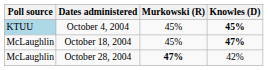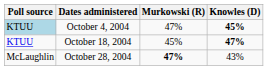October 4, 2004 | Murkowski (R): 45% -> 47%
October 18, 2004 | Poll source: McLaughlin -> KTUU
October 28, 2004 | Knowles (D): 42% -> 43%
